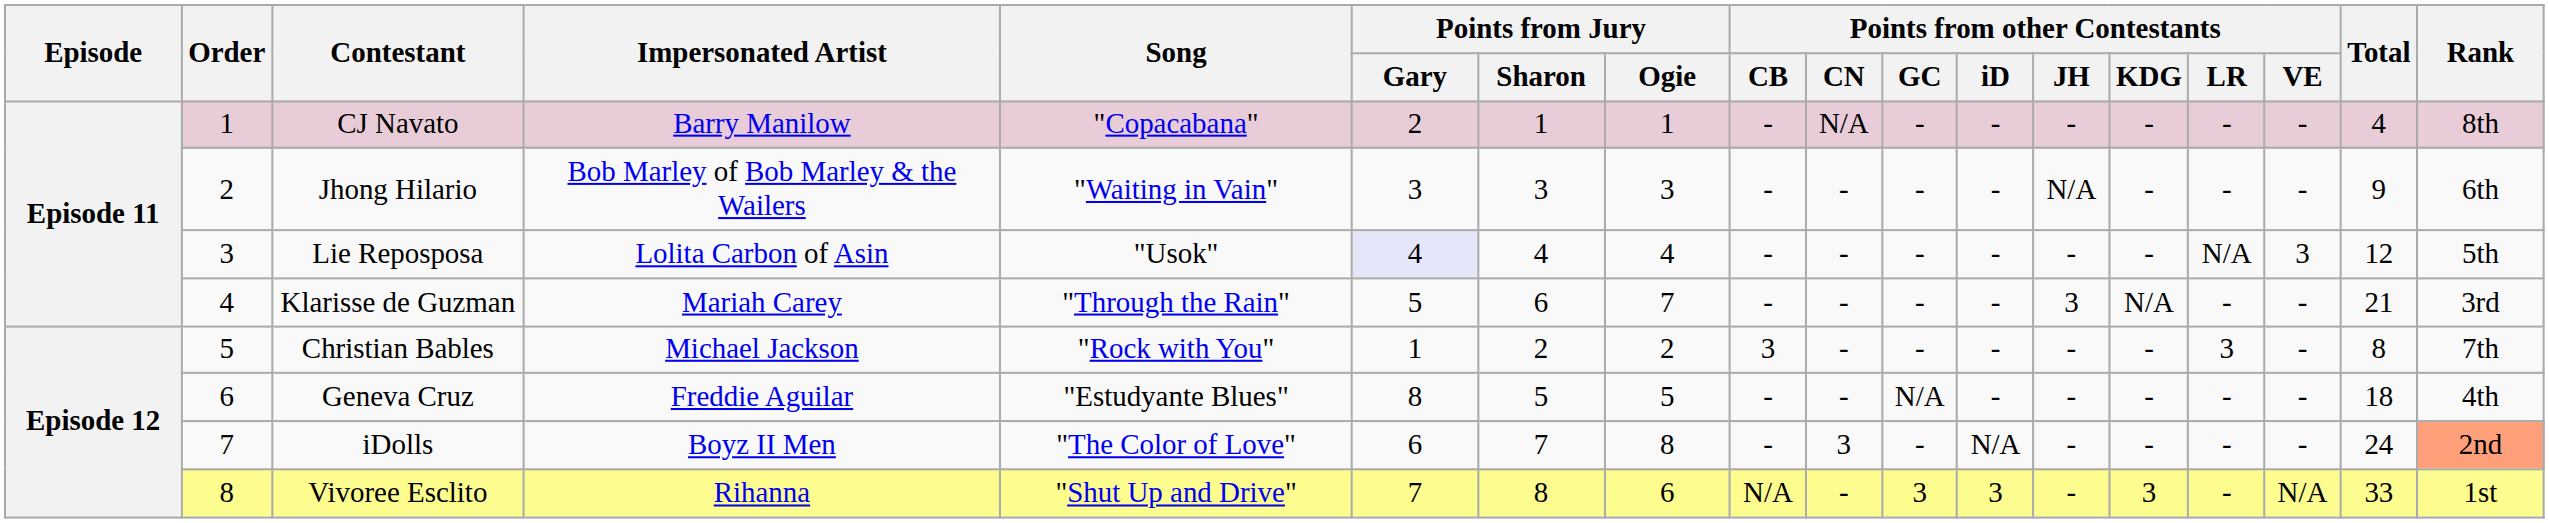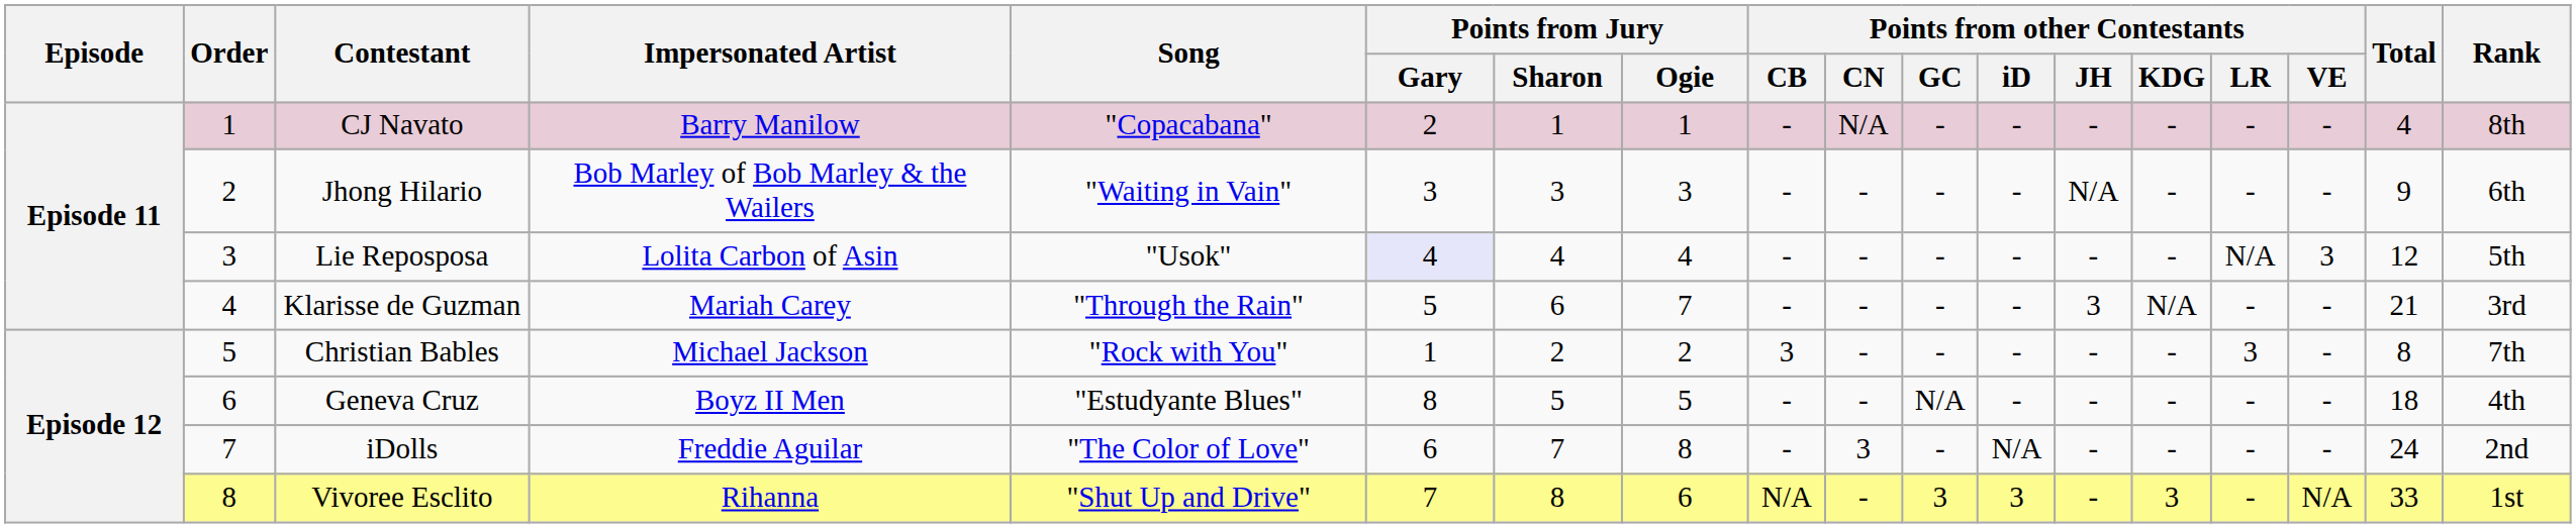Geneva Cruz | Impersonated Artist: Freddie Aguilar -> Boyz II Men
iDolls | Impersonated Artist: Boyz II Men -> Freddie Aguilar
iDolls | Rank: lightsalmon background -> no background
